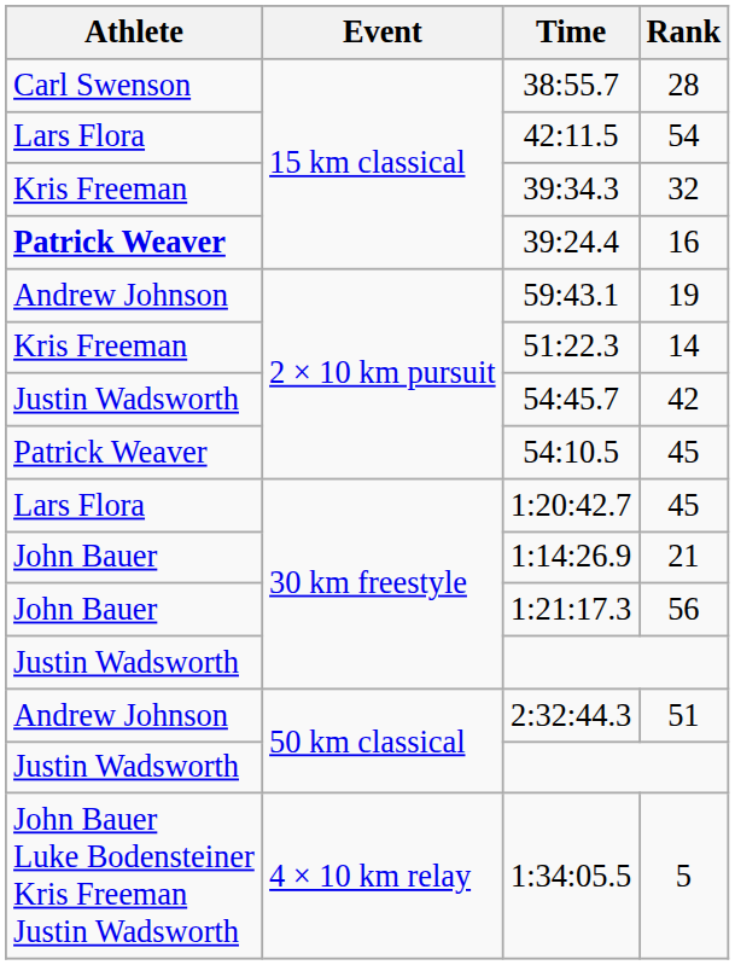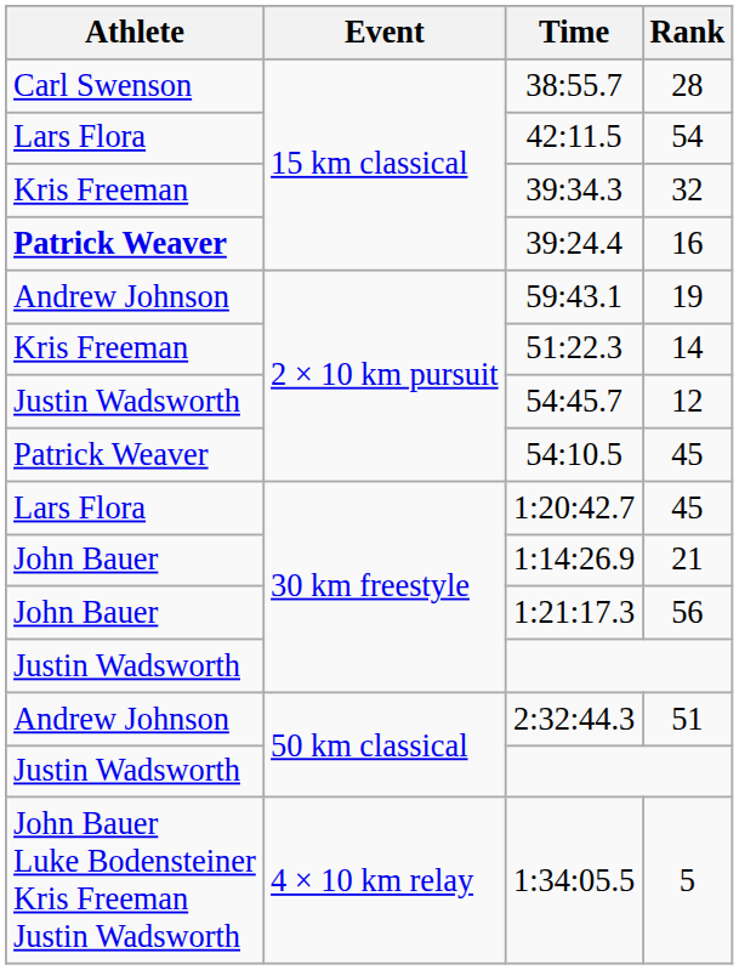54:45.7 | Rank: 42 -> 12
